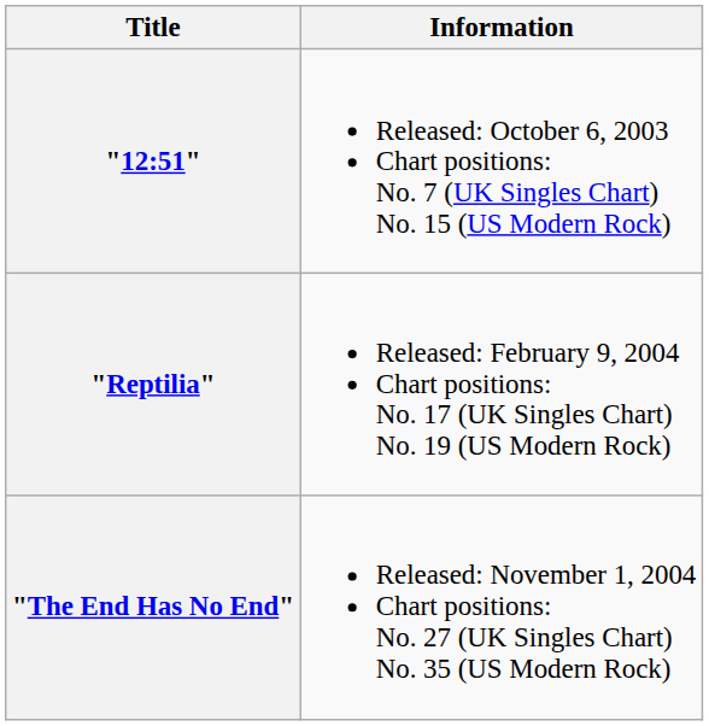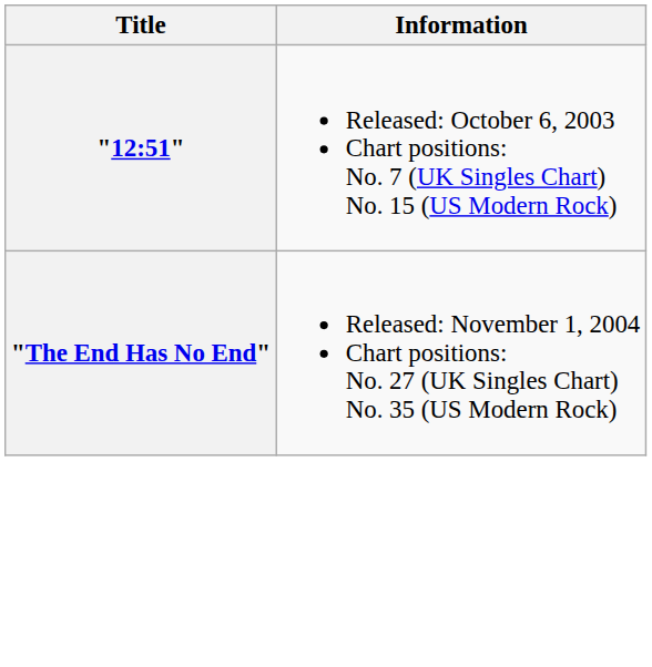- row: "Reptilia" | Released: February 9, 2004 Chart positions: No. 17 (UK Singles Chart) No. 19 (US Modern Rock)
